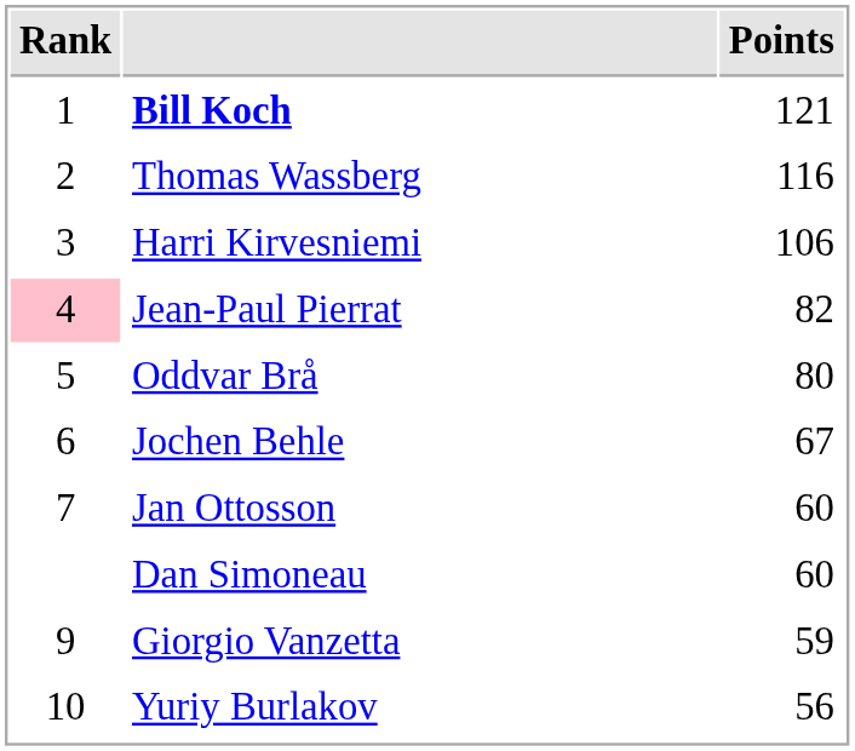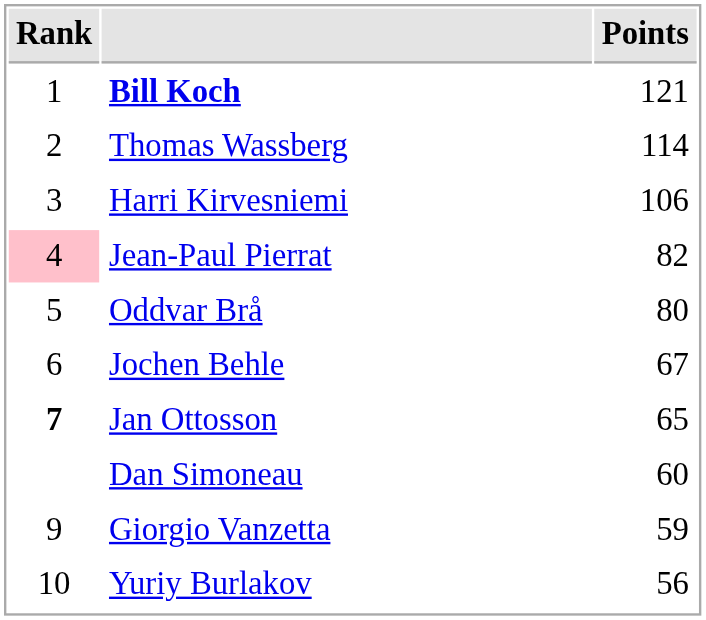Thomas Wassberg | Points: 116 -> 114
Jan Ottosson | Rank: normal -> bold
Jan Ottosson | Points: 60 -> 65
